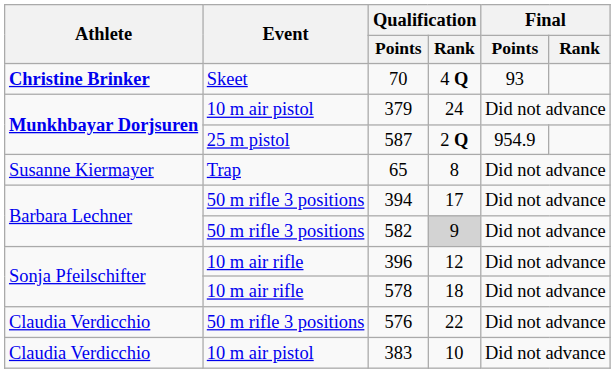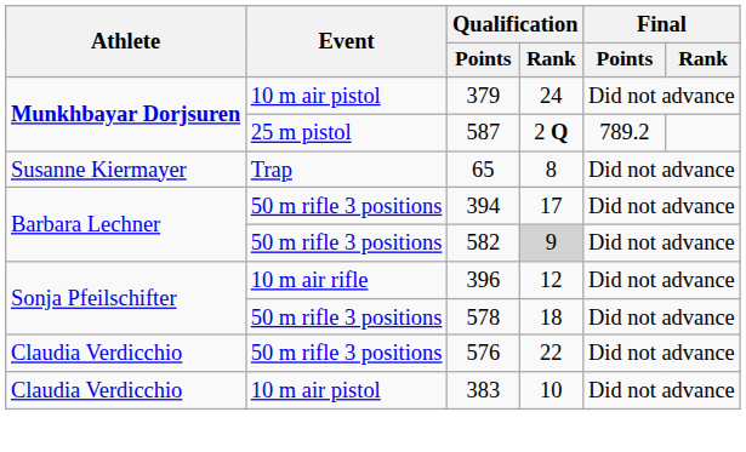- row: Christine Brinker | Skeet | 70 | 4 Q | 93
587 | Final / Points: 954.9 -> 789.2
578 | Event: 10 m air rifle -> 50 m rifle 3 positions
